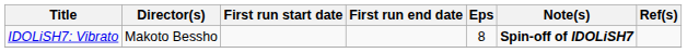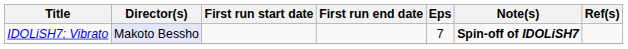IDOLiSH7: Vibrato | Director(s): no background -> lavender background
IDOLiSH7: Vibrato | Eps: 8 -> 7
